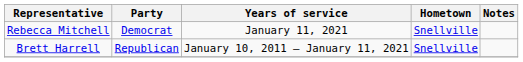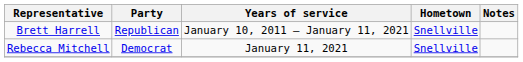rows swapped: Brett Harrell <-> Rebecca Mitchell
